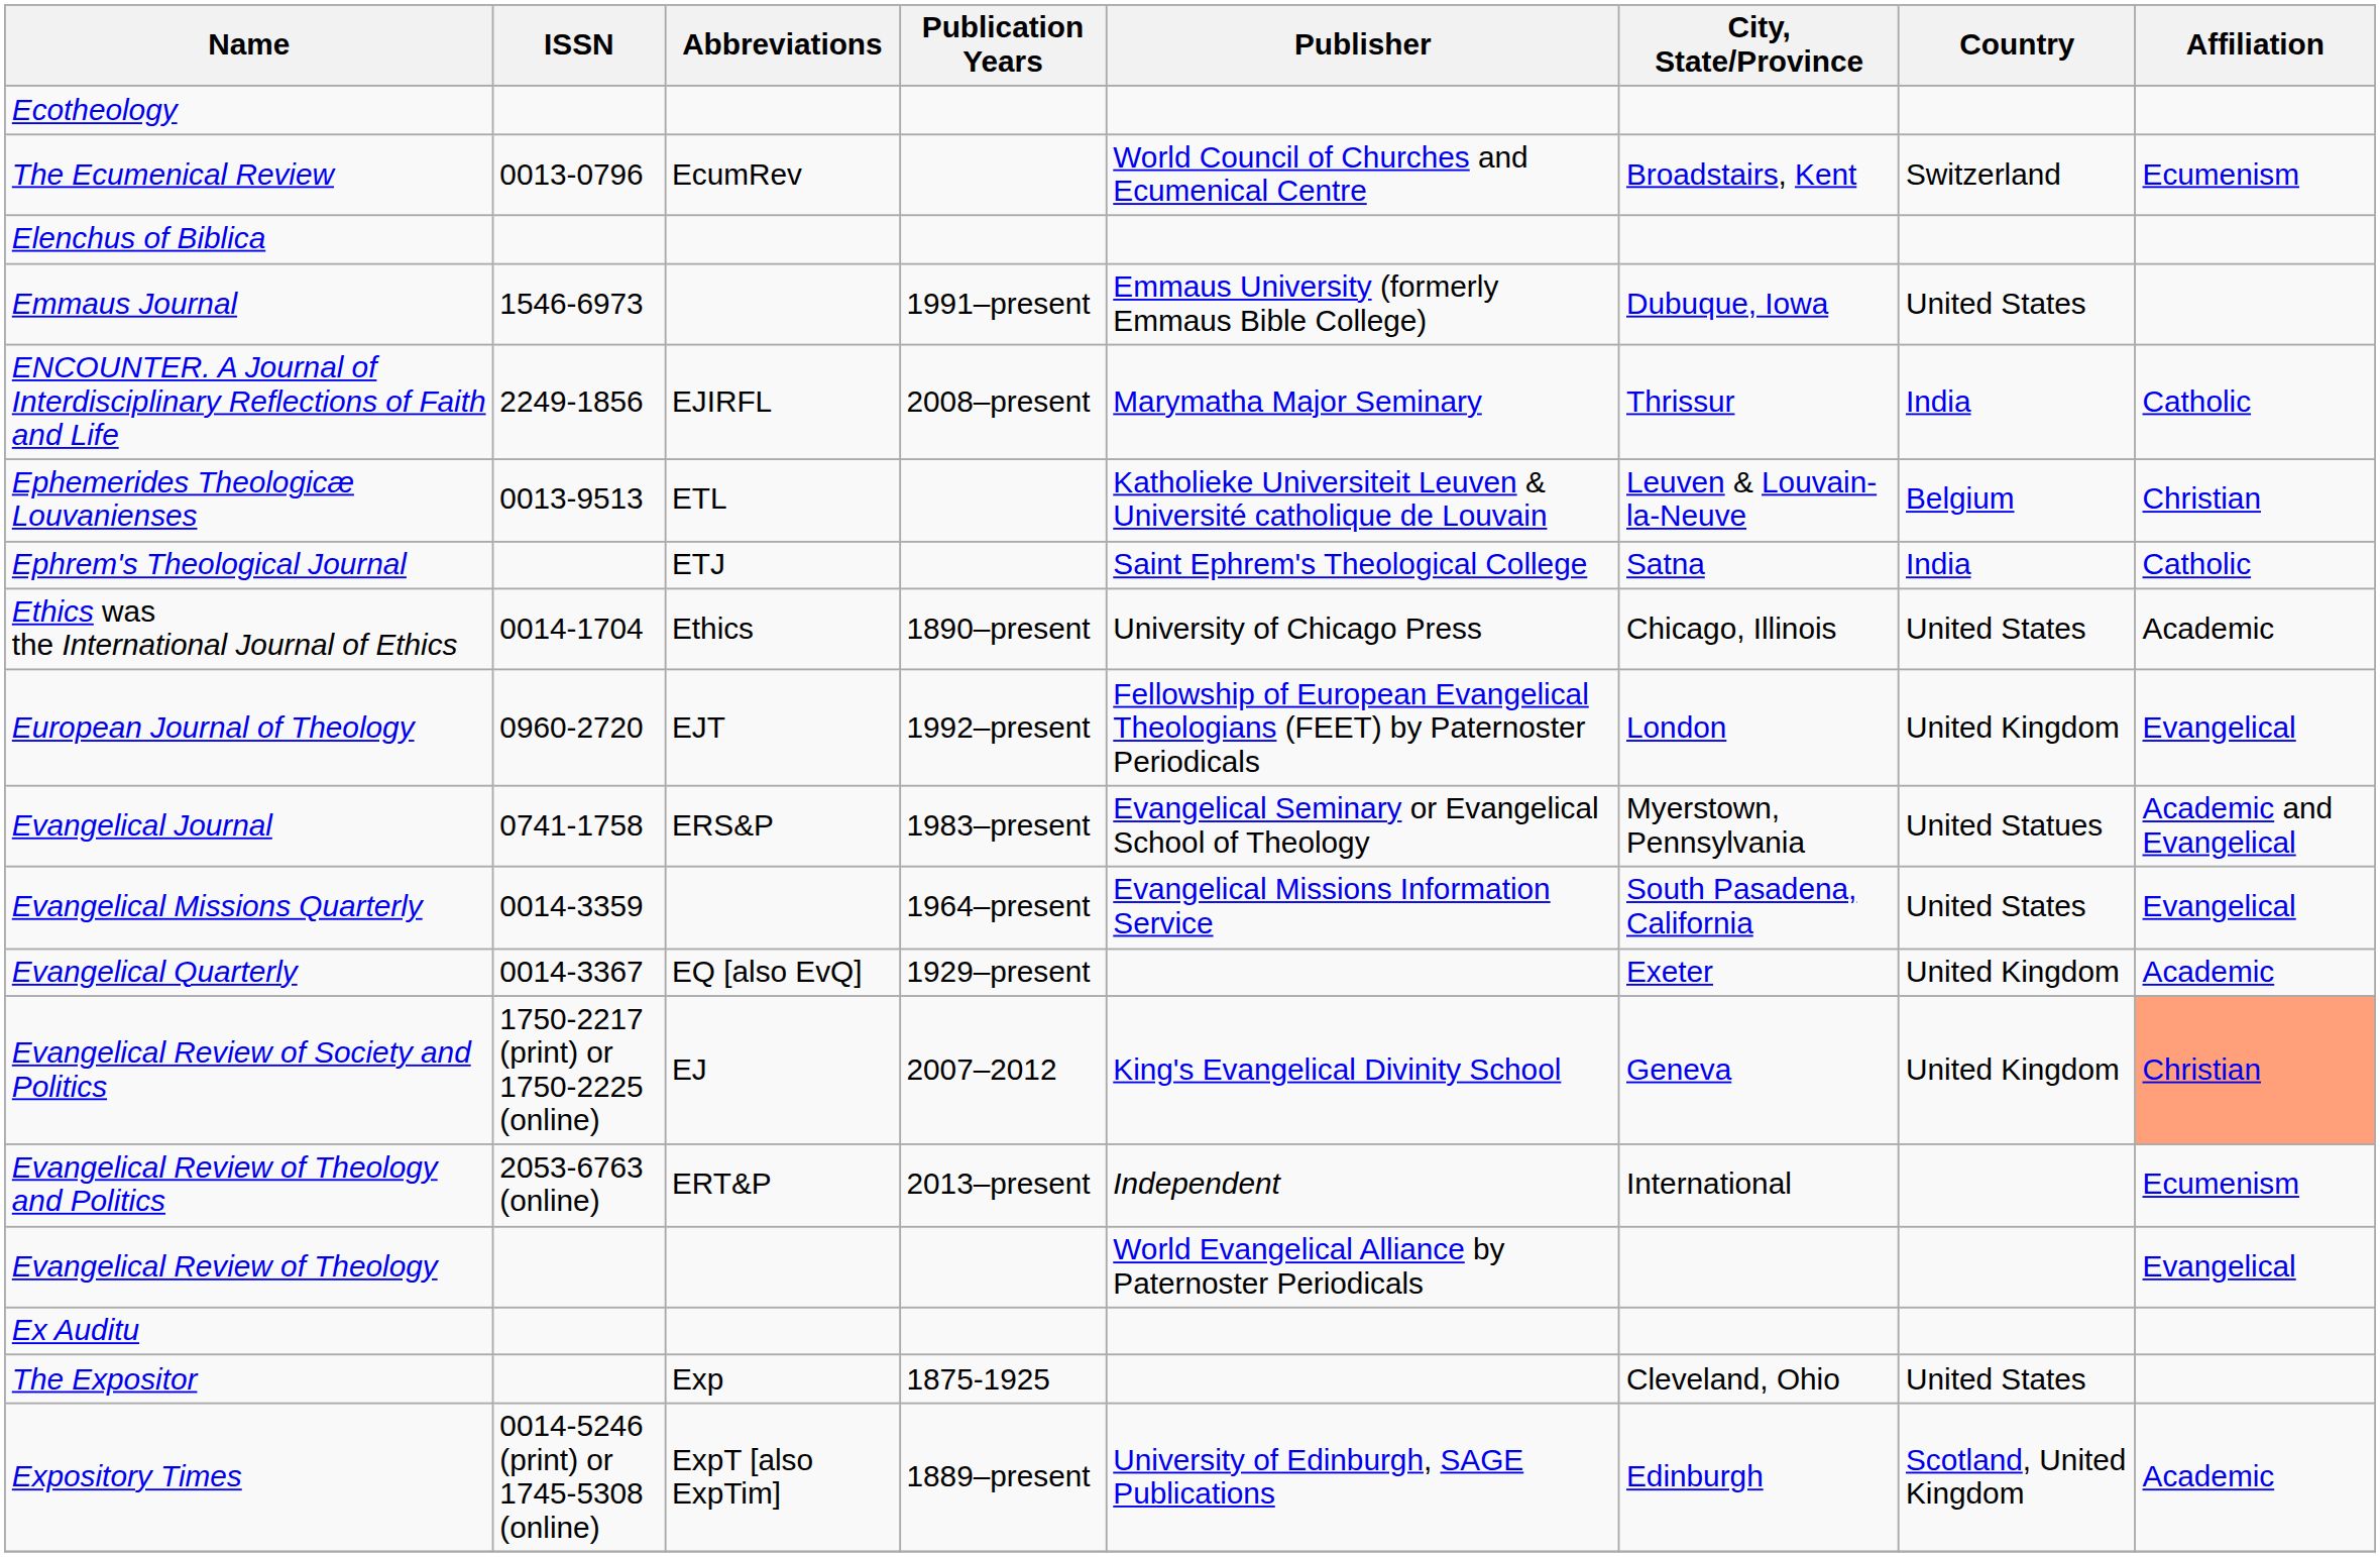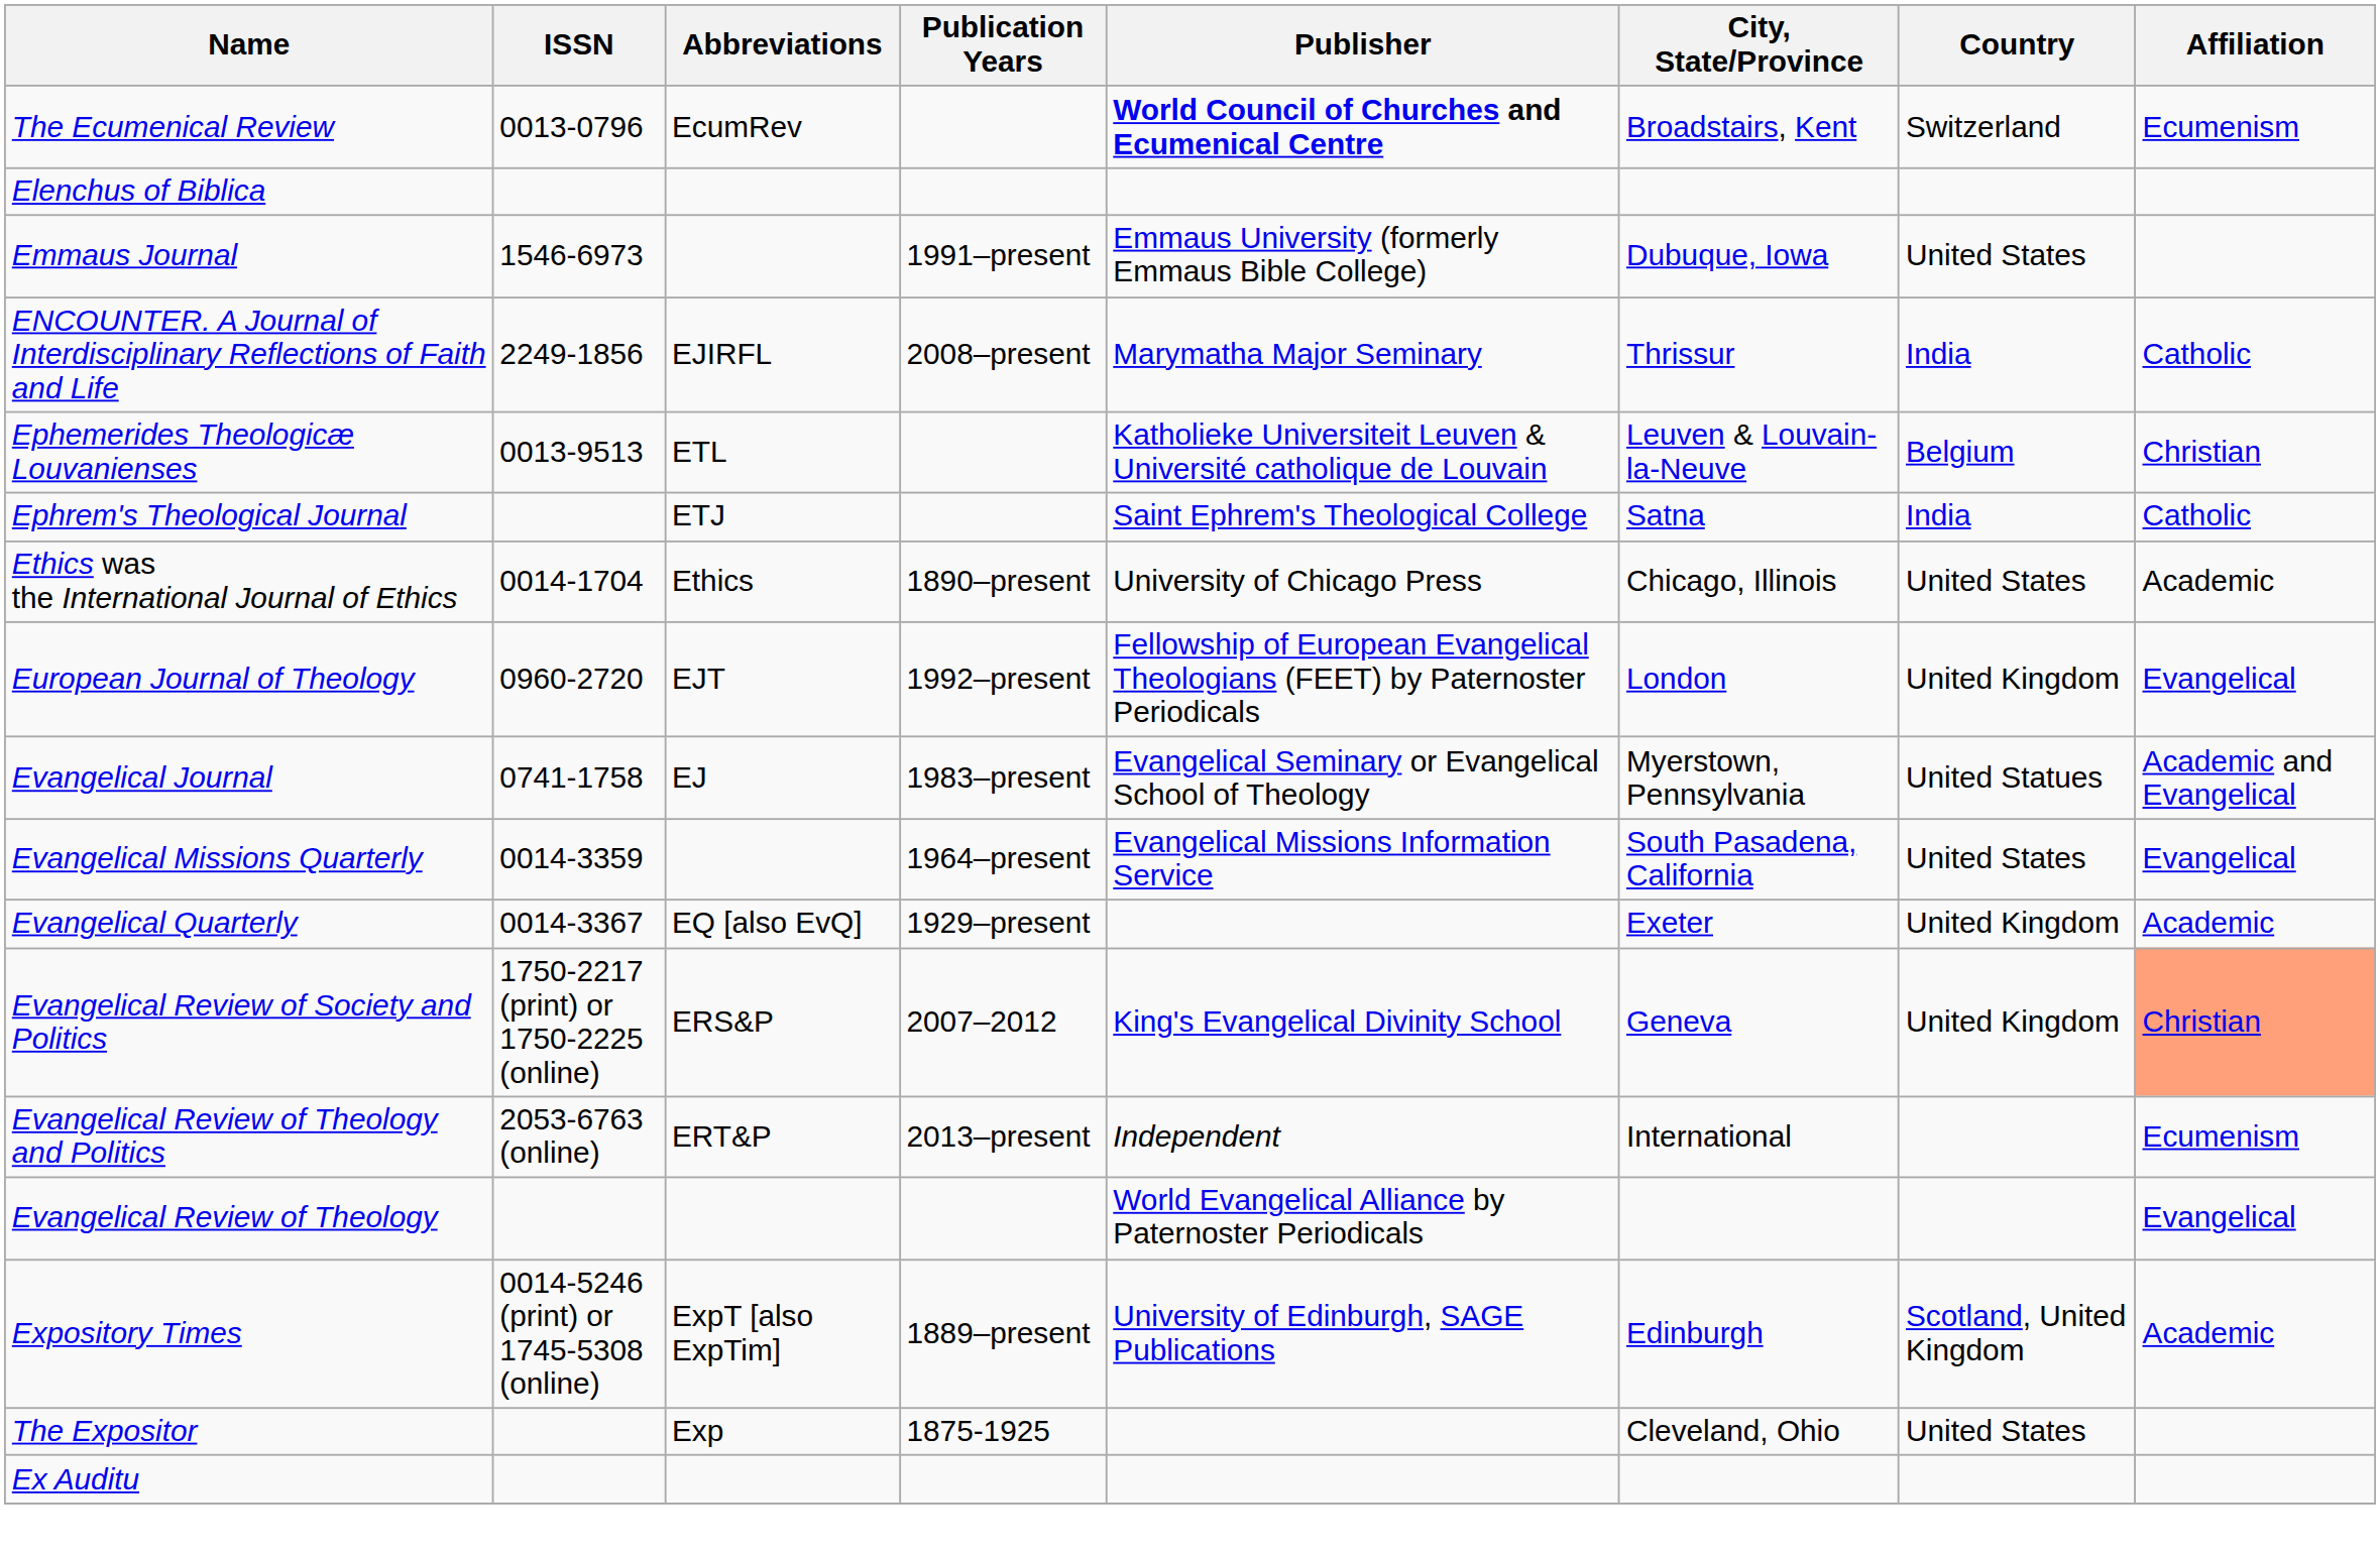- row: Ecotheology
The Ecumenical Review | Publisher: normal -> bold
Evangelical Journal | Abbreviations: ERS&P -> EJ
Evangelical Review of Society and Politics | Abbreviations: EJ -> ERS&P
rows swapped: Ex Auditu <-> Expository Times
